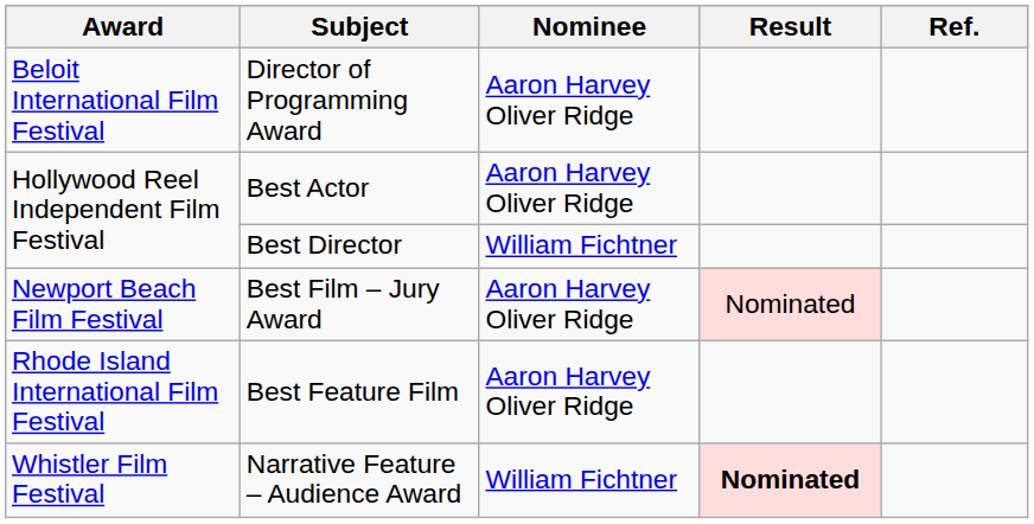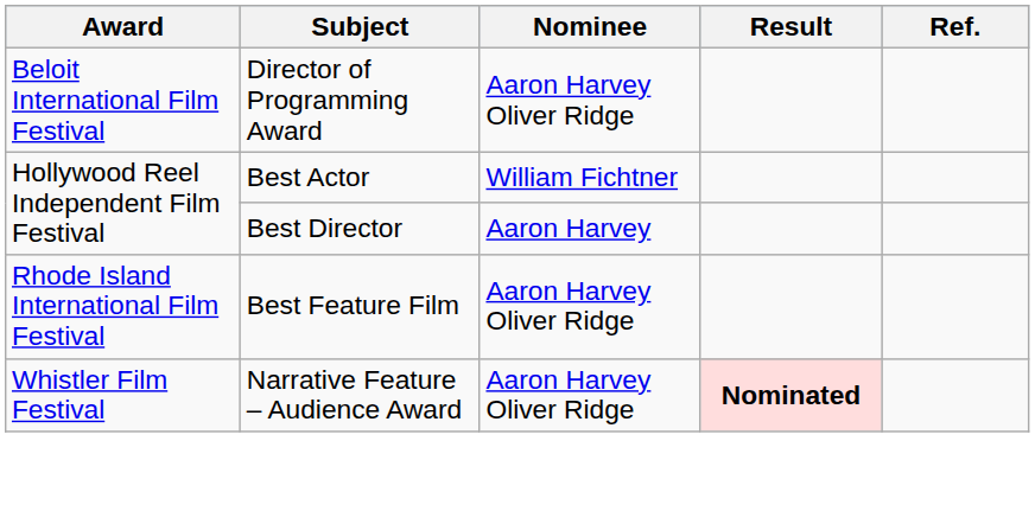Best Actor | Nominee: Aaron Harvey Oliver Ridge -> William Fichtner
Best Director | Nominee: William Fichtner -> Aaron Harvey
- row: Newport Beach Film Festival | Best Film – Jury Award | Aaron Harvey Oliver Ridge | Nominated
Narrative Feature – Audience Award | Nominee: William Fichtner -> Aaron Harvey Oliver Ridge
